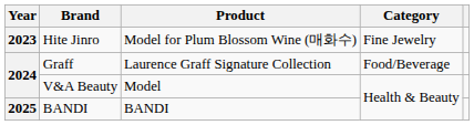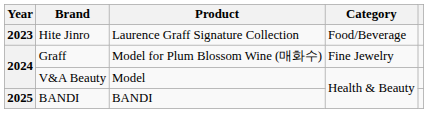Hite Jinro | Product: Model for Plum Blossom Wine (매화수) -> Laurence Graff Signature Collection
Hite Jinro | Category: Fine Jewelry -> Food/Beverage
Graff | Product: Laurence Graff Signature Collection -> Model for Plum Blossom Wine (매화수)
Graff | Category: Food/Beverage -> Fine Jewelry
